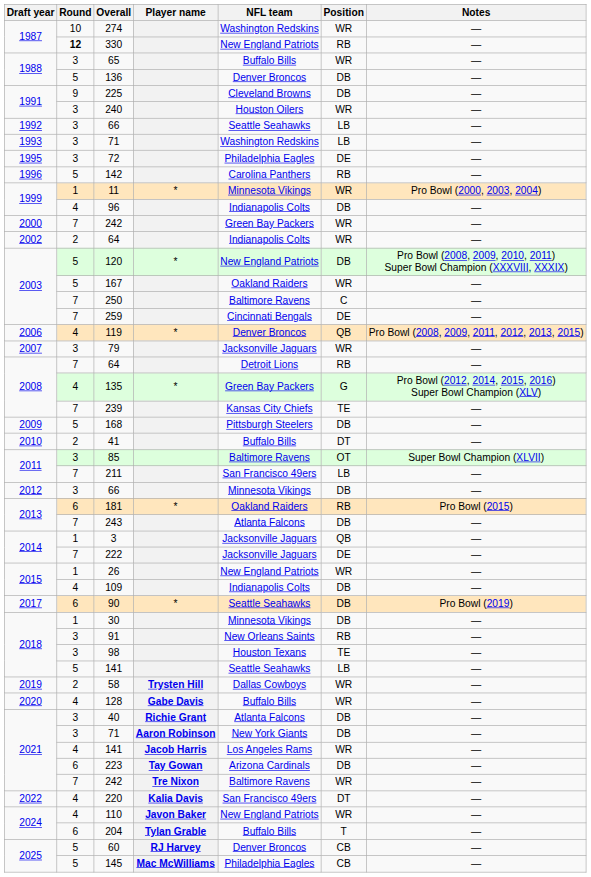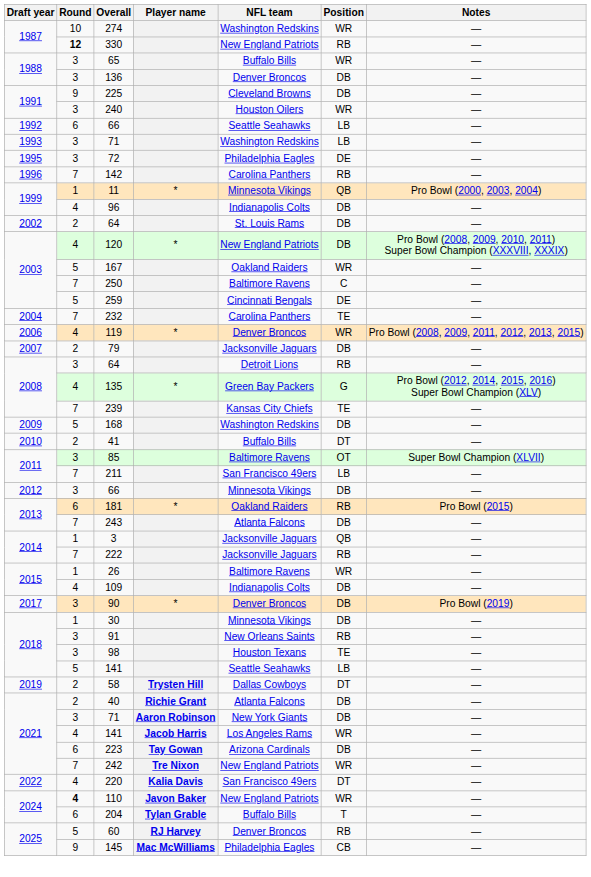136 | Round: 5 -> 3
1992 / 66 | Round: 3 -> 6
142 | Round: 5 -> 7
11 | Position: WR -> QB
- row: 2000 | 7 | 242 | Green Bay Packers | WR | —
2002 / 64 | NFL team: Indianapolis Colts -> St. Louis Rams
2002 / 64 | Position: WR -> DB
120 | Round: 5 -> 4
259 | Round: 7 -> 5
+ row: 2004 | 7 | 232 | Carolina Panthers | TE | —
119 | Position: QB -> WR
79 | Round: 3 -> 2
79 | Position: WR -> DB
2008 / 64 | Round: 7 -> 3
168 | NFL team: Pittsburgh Steelers -> Washington Redskins
222 | Position: DE -> RB
26 | NFL team: New England Patriots -> Baltimore Ravens
90 | Round: 6 -> 3
90 | NFL team: Seattle Seahawks -> Denver Broncos
58 | Position: WR -> DT
- row: 2020 | 4 | 128 | Gabe Davis | Buffalo Bills | WR | —
40 | Round: 3 -> 2
2021 / 242 | NFL team: Baltimore Ravens -> New England Patriots
110 | Round: normal -> bold
60 | Position: CB -> RB
145 | Round: 5 -> 9
